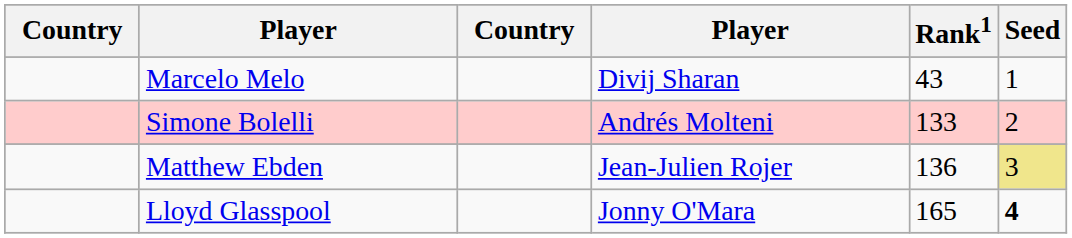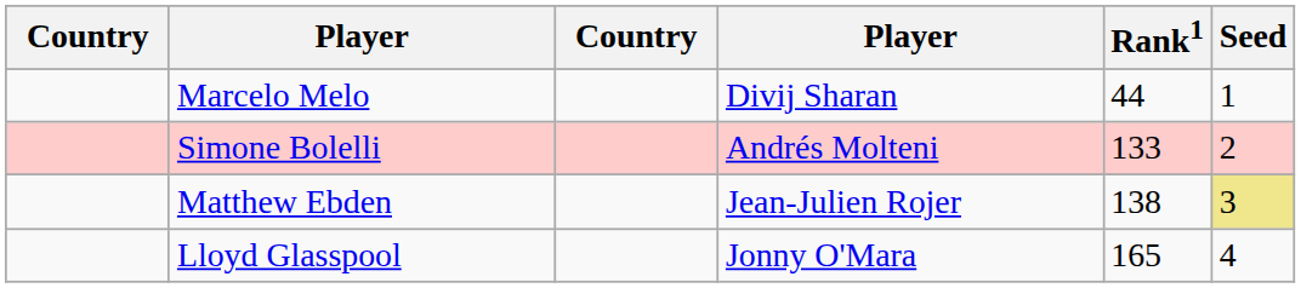Marcelo Melo | Rank1: 43 -> 44
Matthew Ebden | Rank1: 136 -> 138
Lloyd Glasspool | Seed: bold -> normal
